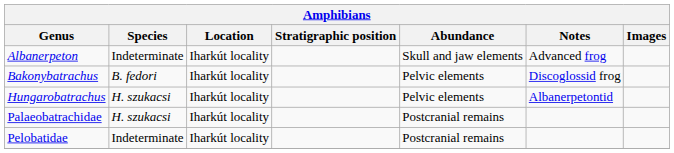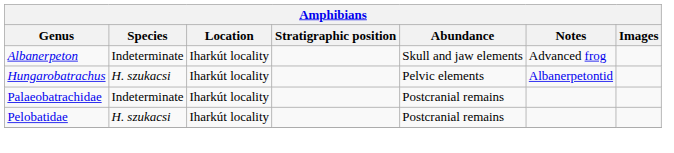- row: Bakonybatrachus | B. fedori | Iharkút locality | Pelvic elements | Discoglossid frog
Palaeobatrachidae | Species: H. szukacsi -> Indeterminate
Pelobatidae | Species: Indeterminate -> H. szukacsi
